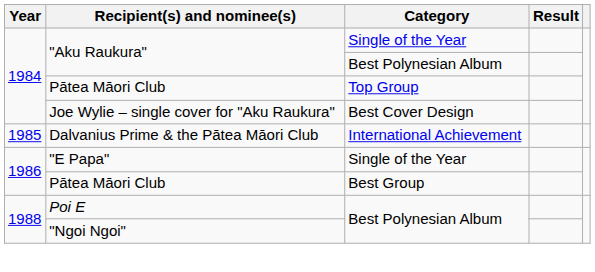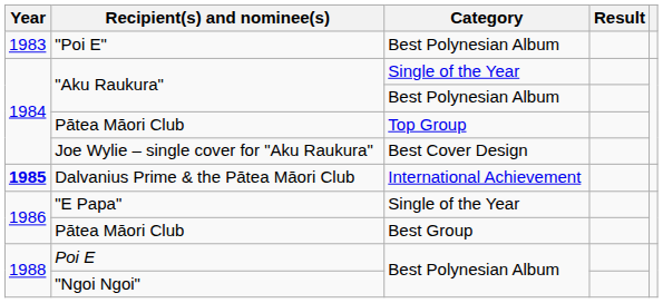+ row: 1983 | "Poi E" | Best Polynesian Album
Dalvanius Prime & the Pātea Māori Club | Year: normal -> bold
